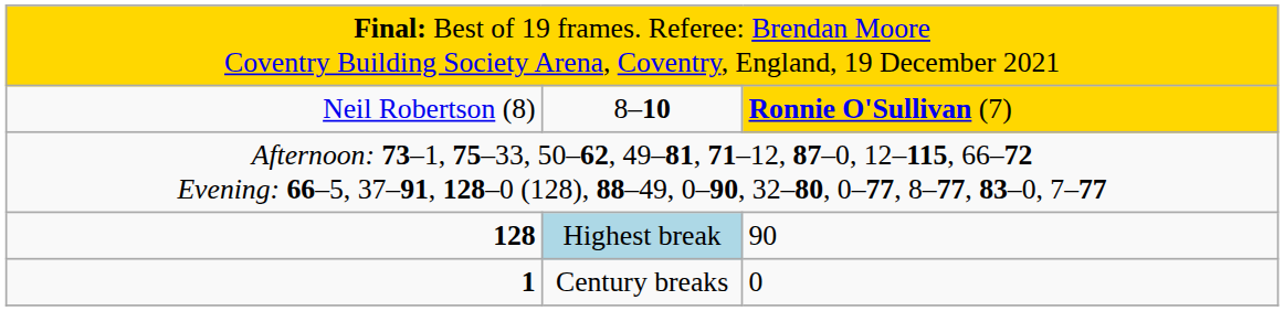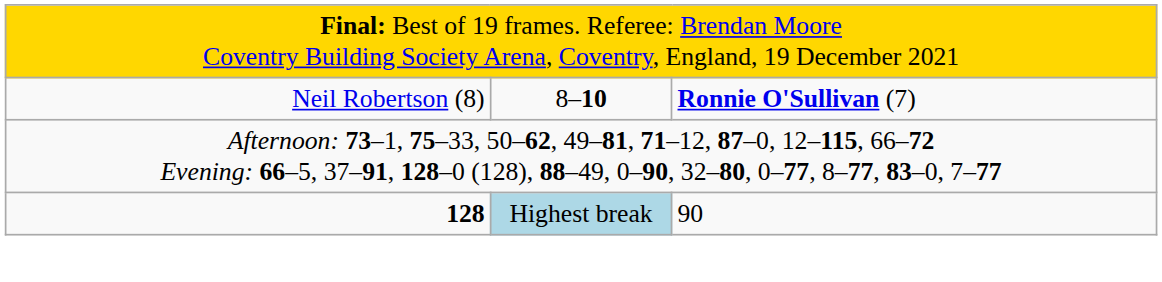Neil Robertson (8) | column 3: gold background -> no background
- row: 1 | Century breaks | 0
